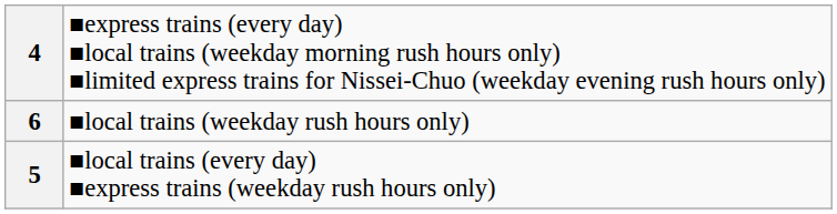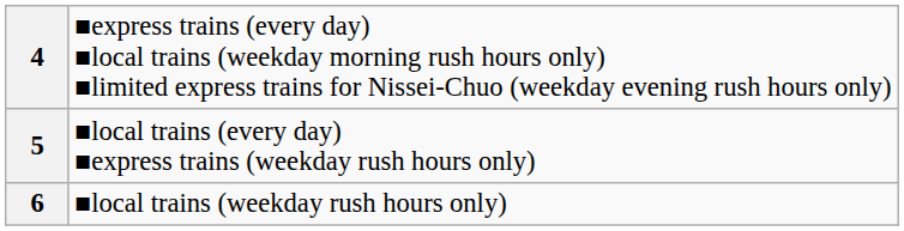rows swapped: 5 <-> 6
